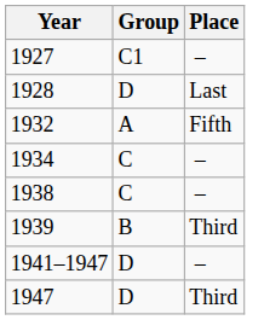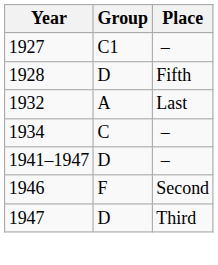1928 | Place: Last -> Fifth
1932 | Place: Fifth -> Last
- row: 1938 | C | –
- row: 1939 | B | Third
+ row: 1946 | F | Second
